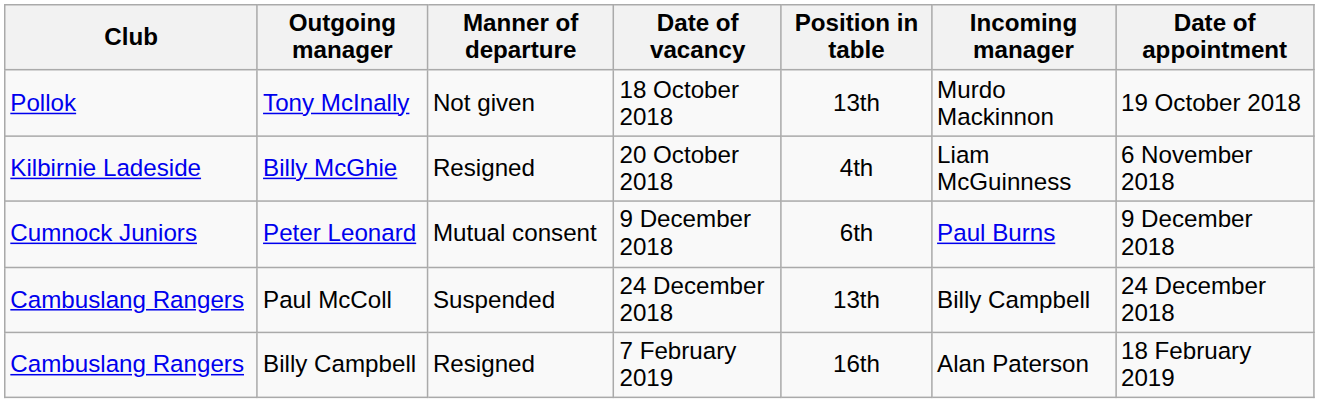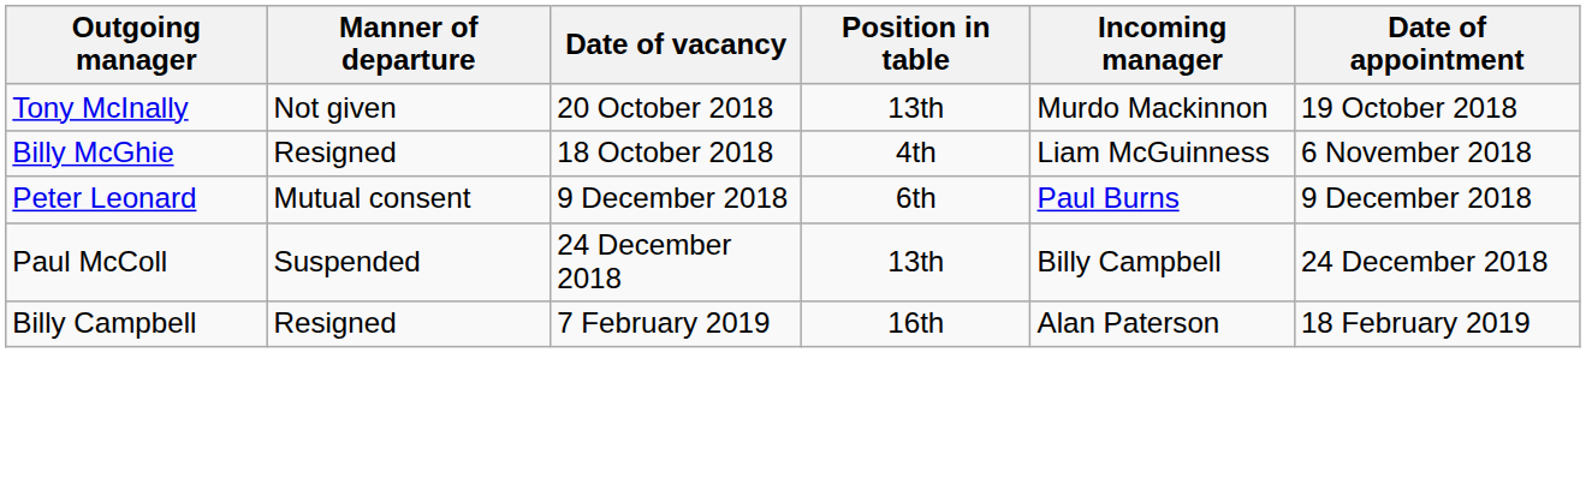- column: Club | Pollok | Kilbirnie Ladeside | Cumnock Juniors | Cambuslang Rangers | Cambuslang Rangers
Tony McInally | Date of vacancy: 18 October 2018 -> 20 October 2018
Billy McGhie | Date of vacancy: 20 October 2018 -> 18 October 2018
